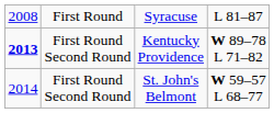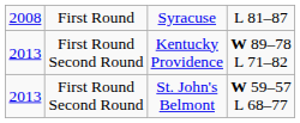Kentucky Providence | column 1: bold -> normal
St. John's Belmont | column 1: 2014 -> 2013
